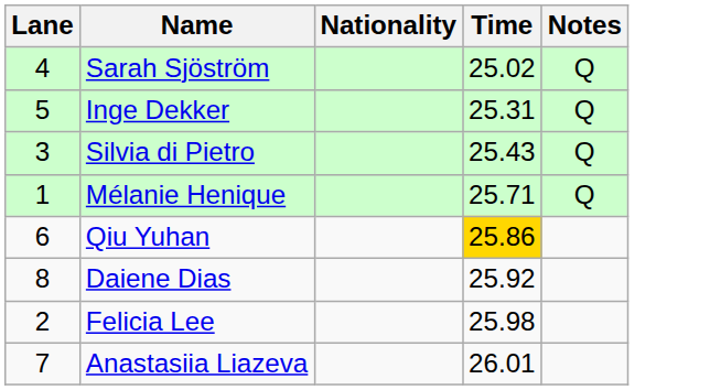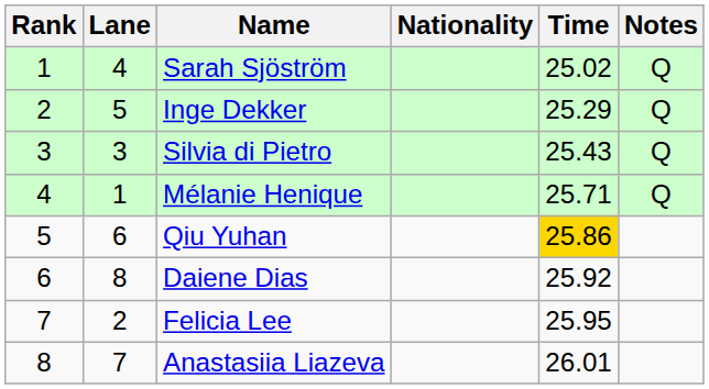+ column: Rank | 1 | 2 | 3 | 4 | 5 | 6 | 7 | 8
Inge Dekker | Time: 25.31 -> 25.29
Felicia Lee | Time: 25.98 -> 25.95
